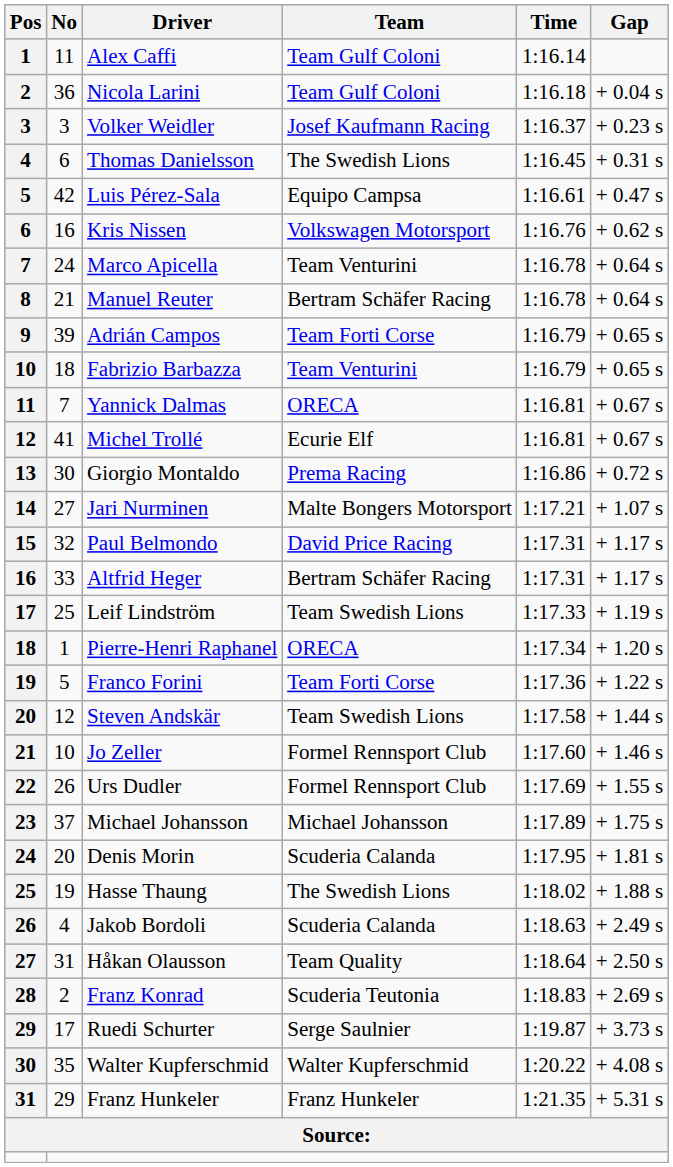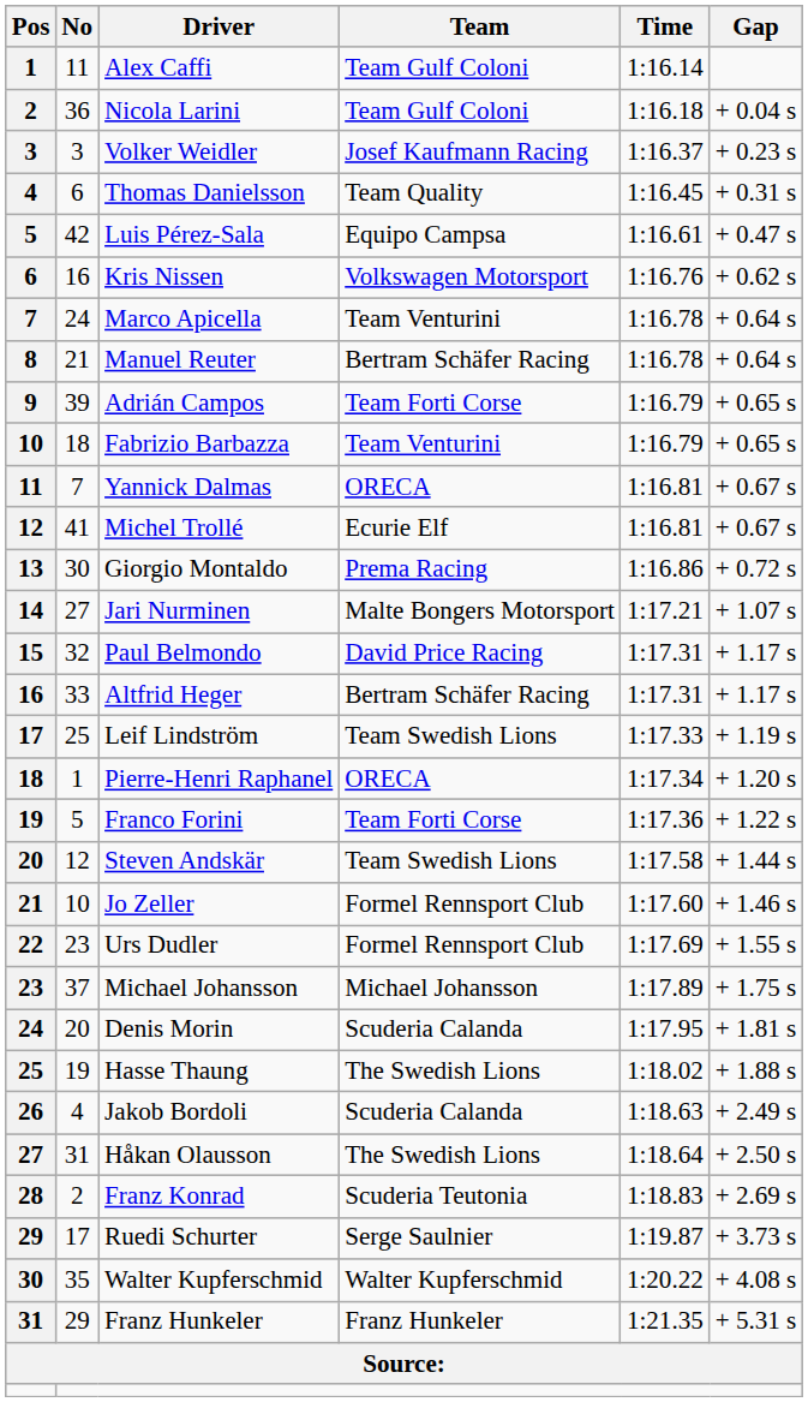Thomas Danielsson | Team: The Swedish Lions -> Team Quality
Urs Dudler | No: 26 -> 23
Håkan Olausson | Team: Team Quality -> The Swedish Lions
